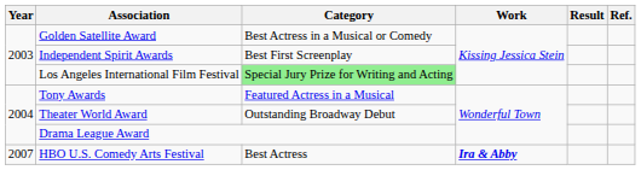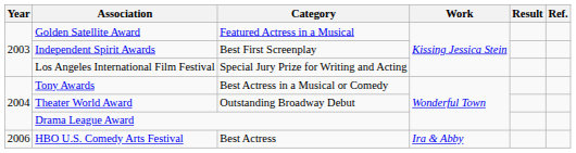Golden Satellite Award | Category: Best Actress in a Musical or Comedy -> Featured Actress in a Musical
Los Angeles International Film Festival | Category: lightgreen background -> no background
Tony Awards | Category: Featured Actress in a Musical -> Best Actress in a Musical or Comedy
HBO U.S. Comedy Arts Festival | Year: 2007 -> 2006
HBO U.S. Comedy Arts Festival | Work: bold -> normal
